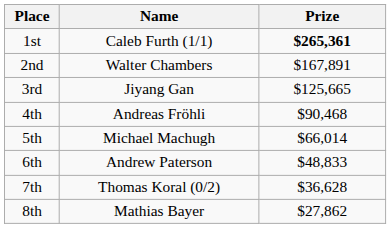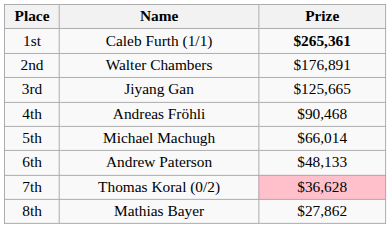2nd | Prize: $167,891 -> $176,891
6th | Prize: $48,833 -> $48,133
7th | Prize: no background -> pink background
